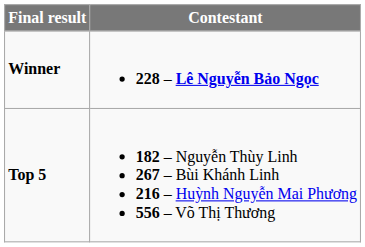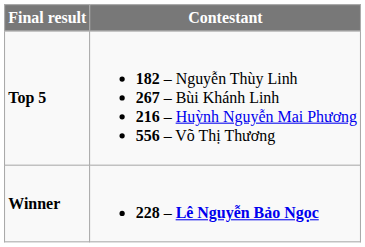rows swapped: Winner <-> Top 5
